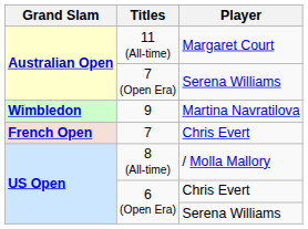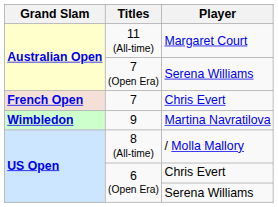rows swapped: 7 <-> 9
